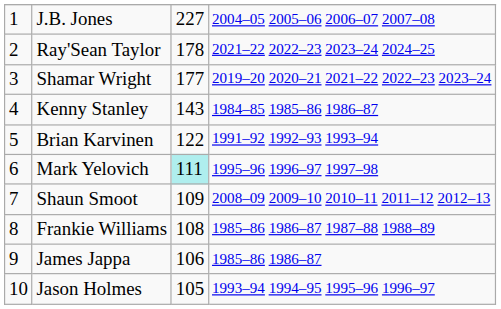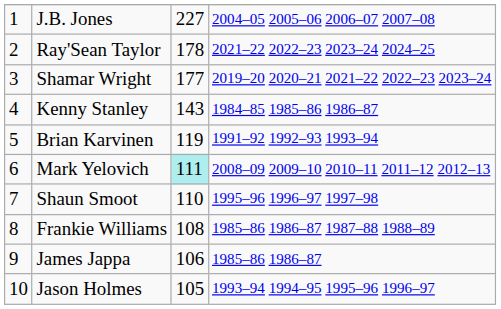Brian Karvinen | column 3: 122 -> 119
Mark Yelovich | column 4: 1995–96 1996–97 1997–98 -> 2008–09 2009–10 2010–11 2011–12 2012–13
Shaun Smoot | column 3: 109 -> 110
Shaun Smoot | column 4: 2008–09 2009–10 2010–11 2011–12 2012–13 -> 1995–96 1996–97 1997–98
